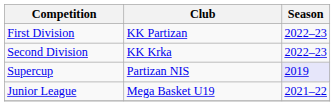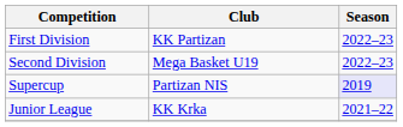Second Division | Club: KK Krka -> Mega Basket U19
Junior League | Club: Mega Basket U19 -> KK Krka
